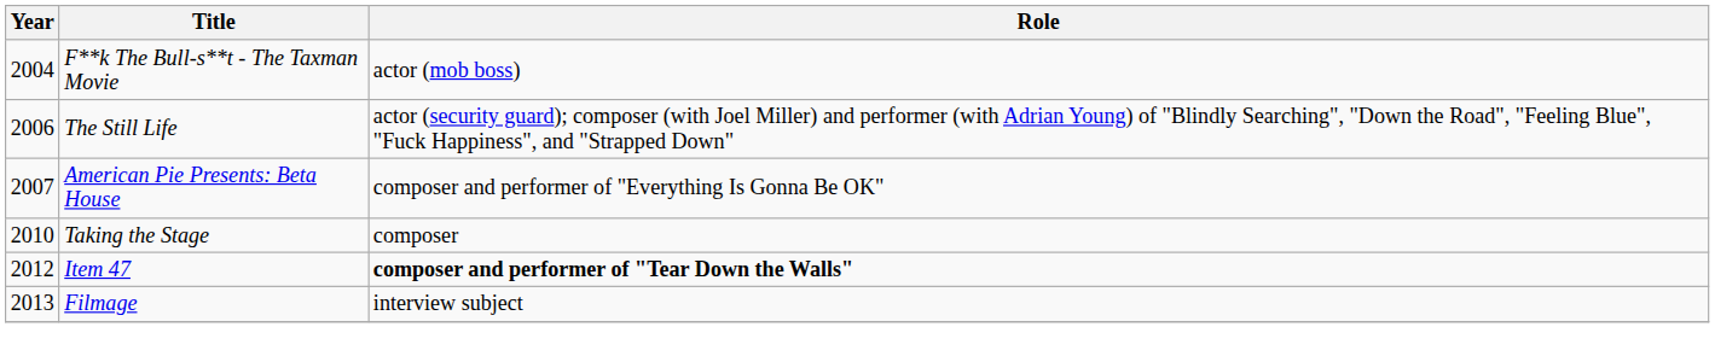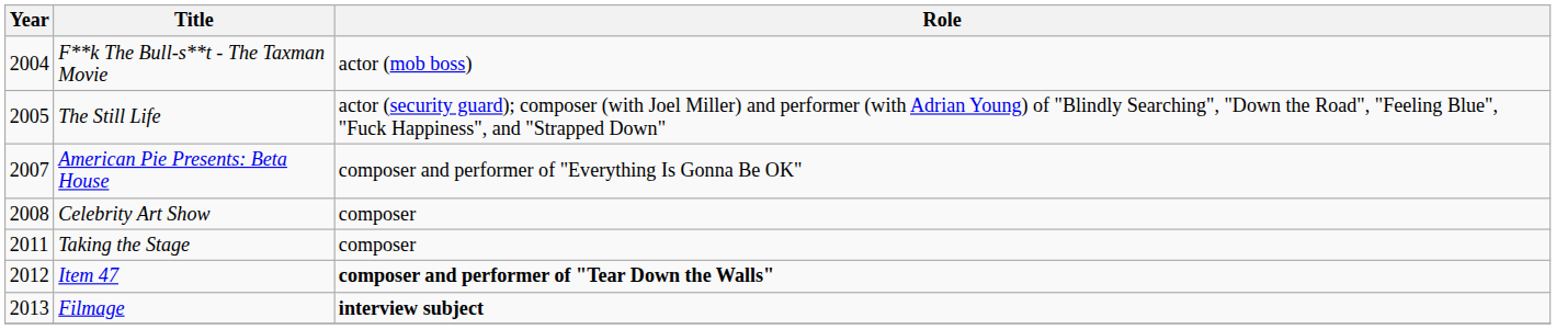The Still Life | Year: 2006 -> 2005
+ row: 2008 | Celebrity Art Show | composer
Taking the Stage | Year: 2010 -> 2011
Filmage | Role: normal -> bold
